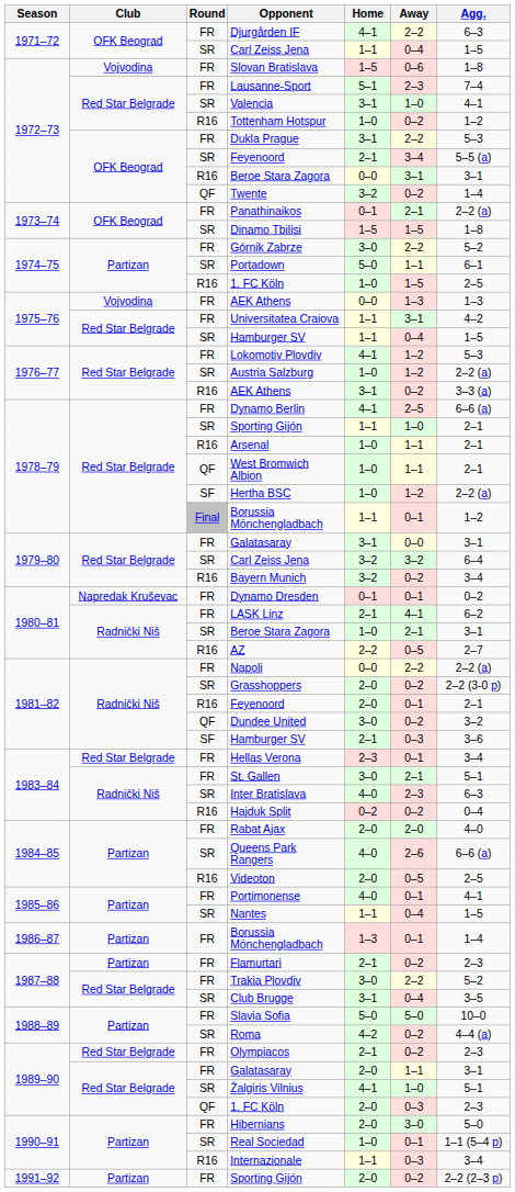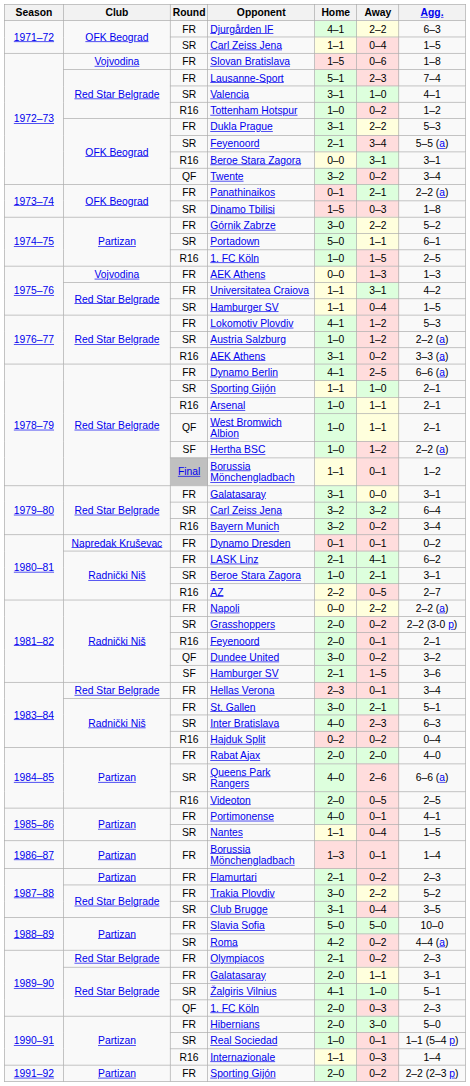Twente | Agg.: 1–4 -> 3–4
Dinamo Tbilisi | Away: 1–5 -> 0–3
1981–82 / Hamburger SV | Away: 0–3 -> 1–5
Internazionale | Agg.: 3–4 -> 1–4
